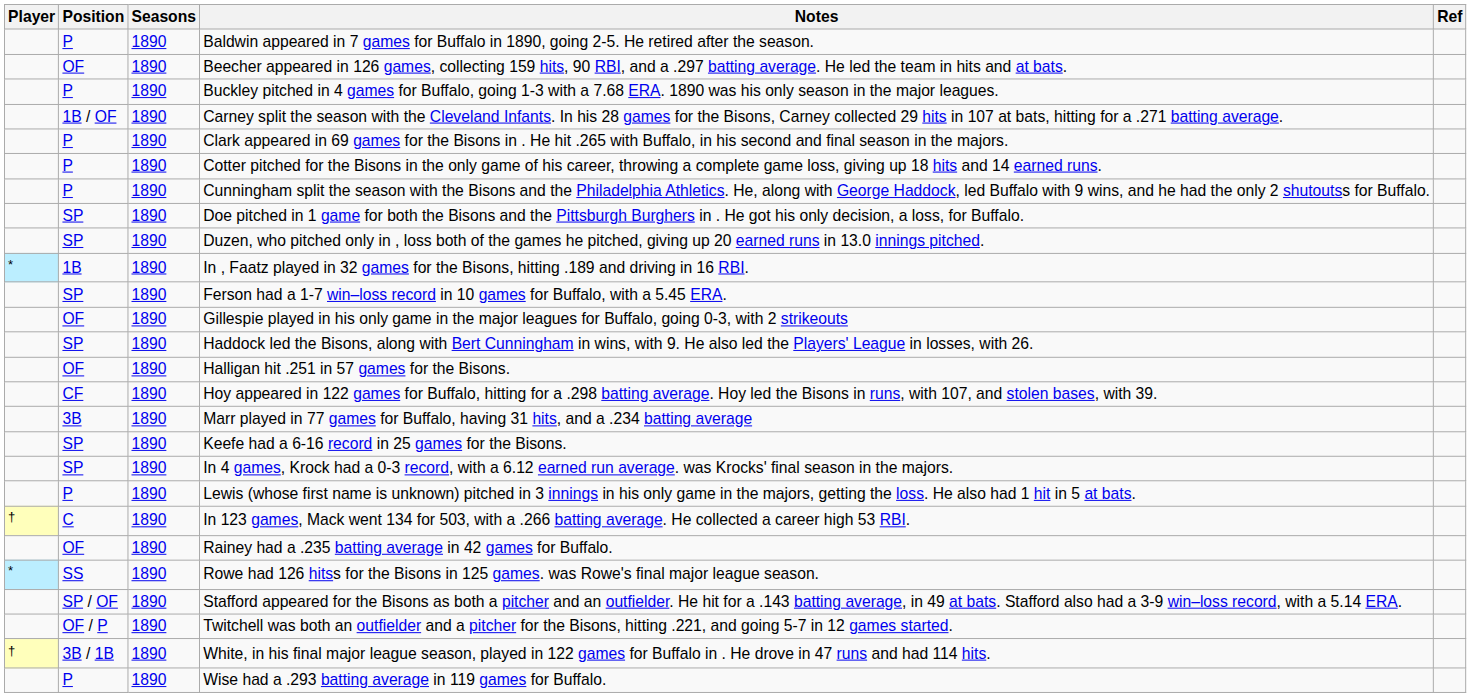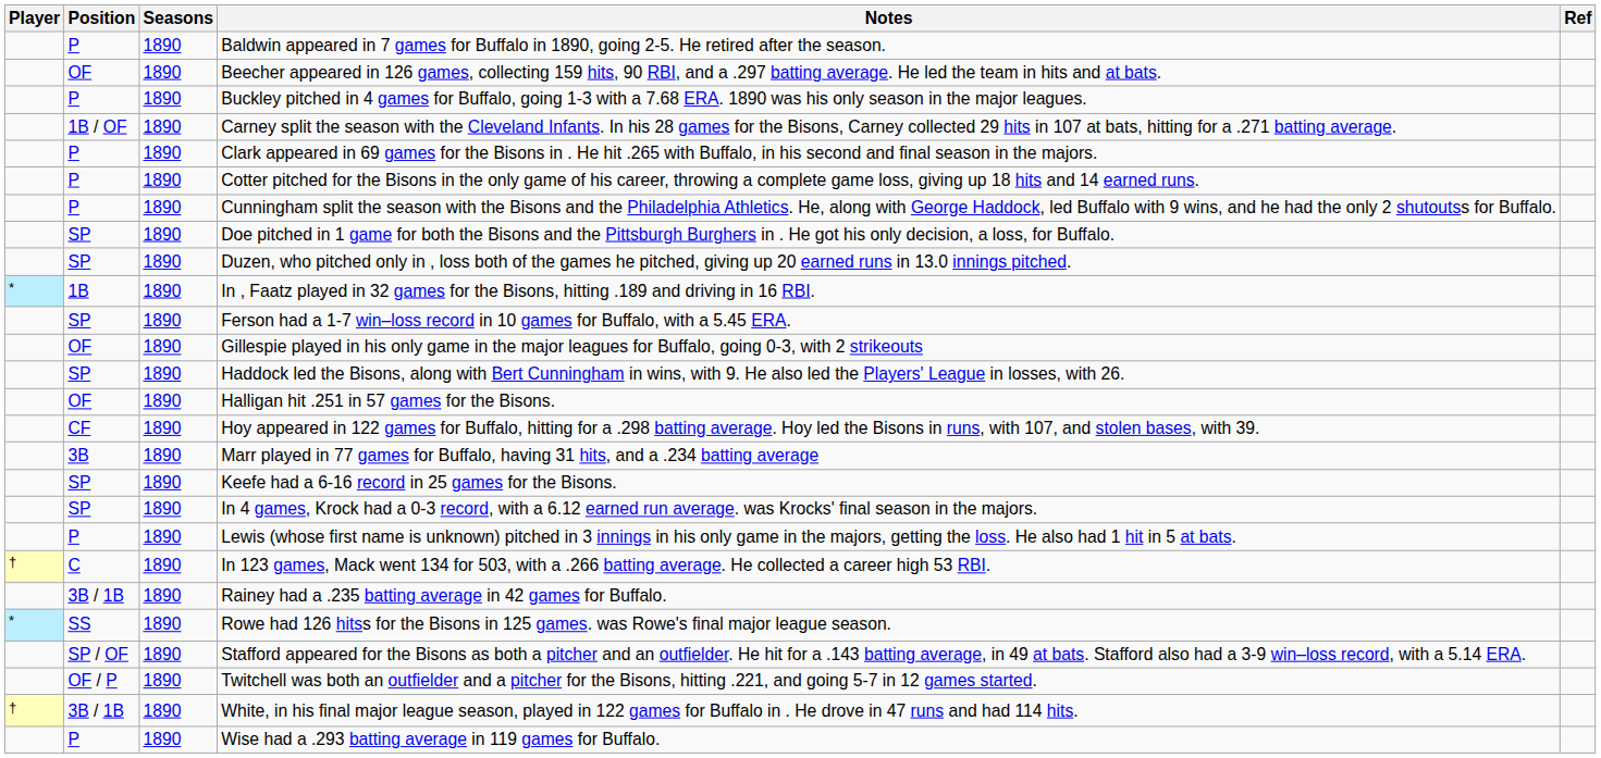Rainey had a .235 batting average in 42 games for Buffalo. | Position: OF -> 3B / 1B
